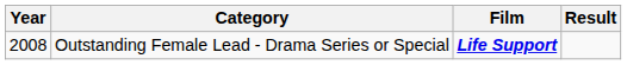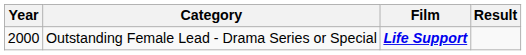Outstanding Female Lead - Drama Series or Special | Year: 2008 -> 2000
